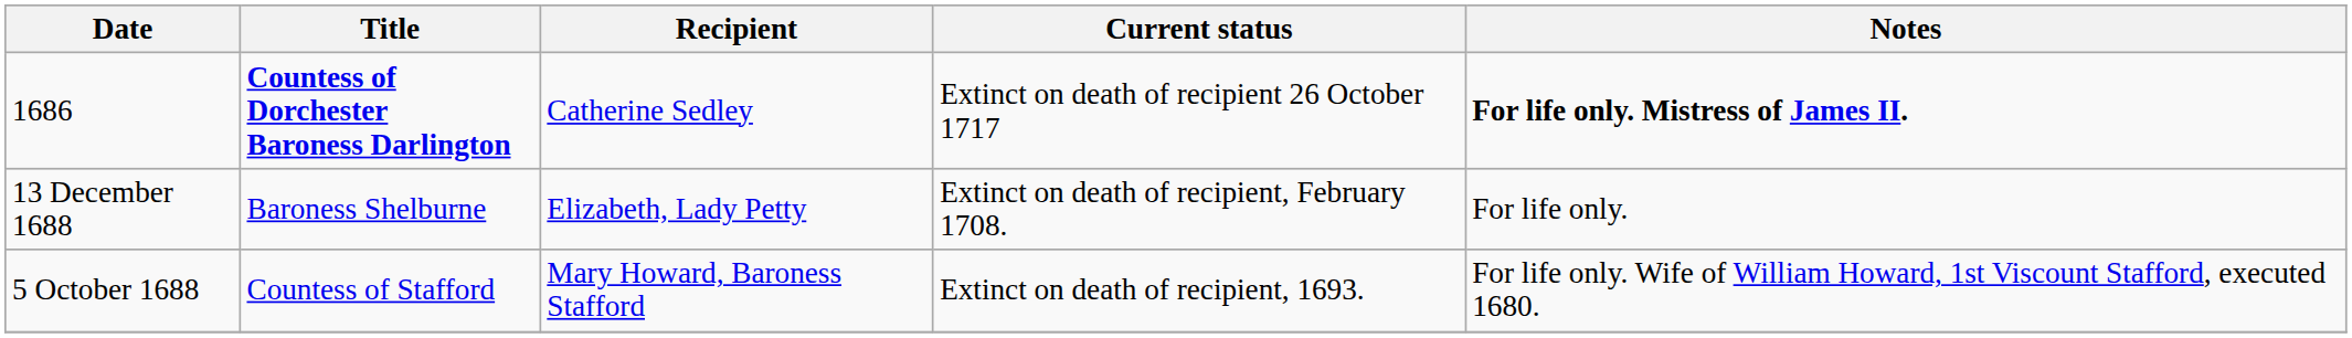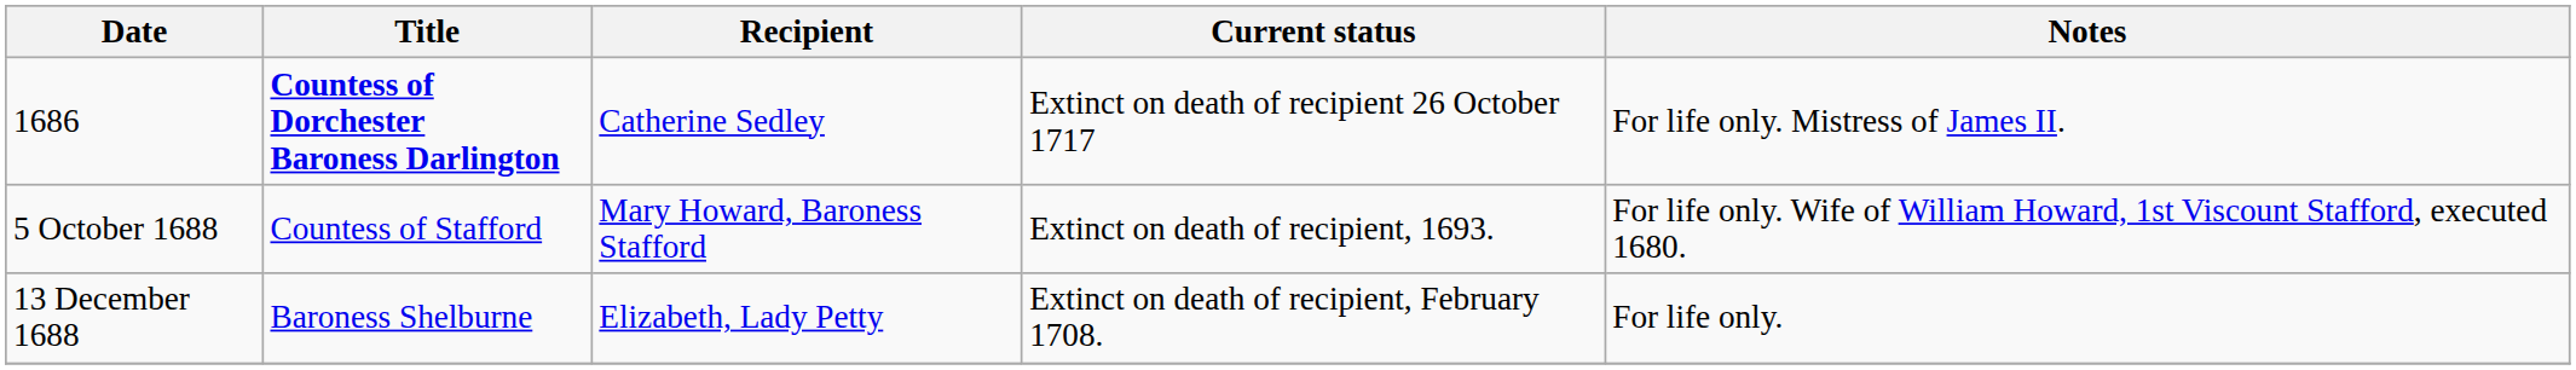1686 | Notes: bold -> normal
rows swapped: 5 October 1688 <-> 13 December 1688
